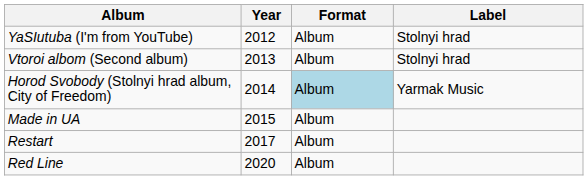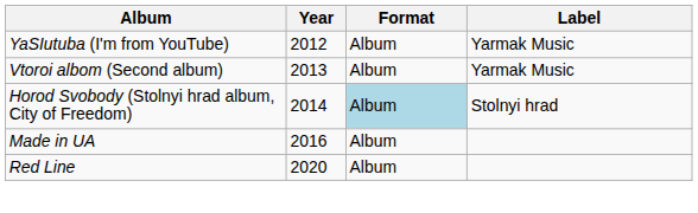YaSIutuba (I'm from YouTube) | Label: Stolnyi hrad -> Yarmak Music
Vtoroi albom (Second album) | Label: Stolnyi hrad -> Yarmak Music
Horod Svobody (Stolnyi hrad album, City of Freedom) | Label: Yarmak Music -> Stolnyi hrad
Made in UA | Year: 2015 -> 2016
- row: Restart | 2017 | Album
